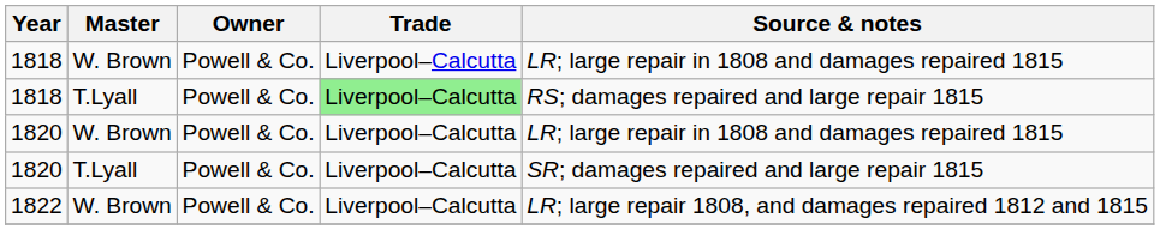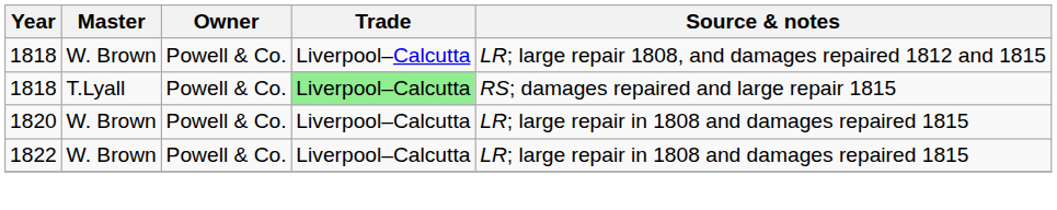1818 / W. Brown | Source & notes: LR; large repair in 1808 and damages repaired 1815 -> LR; large repair 1808, and damages repaired 1812 and 1815
- row: 1820 | T.Lyall | Powell & Co. | Liverpool–Calcutta | SR; damages repaired and large repair 1815
1822 | Source & notes: LR; large repair 1808, and damages repaired 1812 and 1815 -> LR; large repair in 1808 and damages repaired 1815
